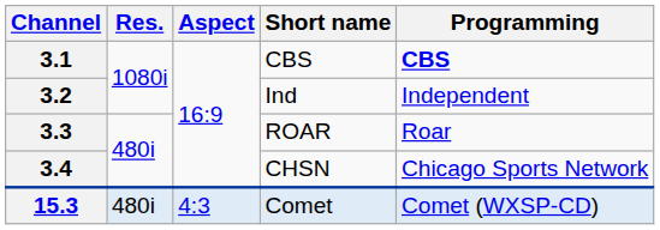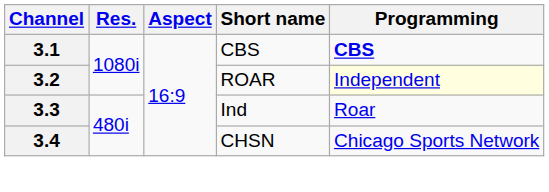3.2 | Short name: Ind -> ROAR
3.2 | Programming: no background -> lightyellow background
3.3 | Short name: ROAR -> Ind
- row: 15.3 | 480i | 4:3 | Comet | Comet (WXSP-CD)
